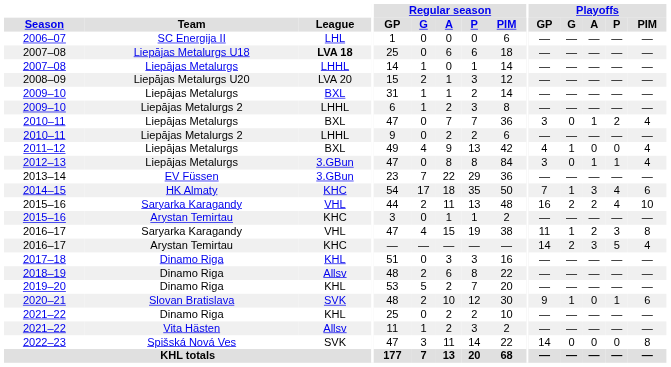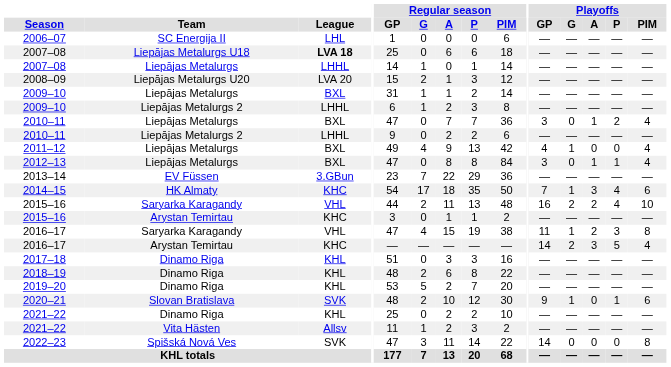2012–13 | League: 3.GBun -> BXL
2018–19 | League: Allsv -> KHL
